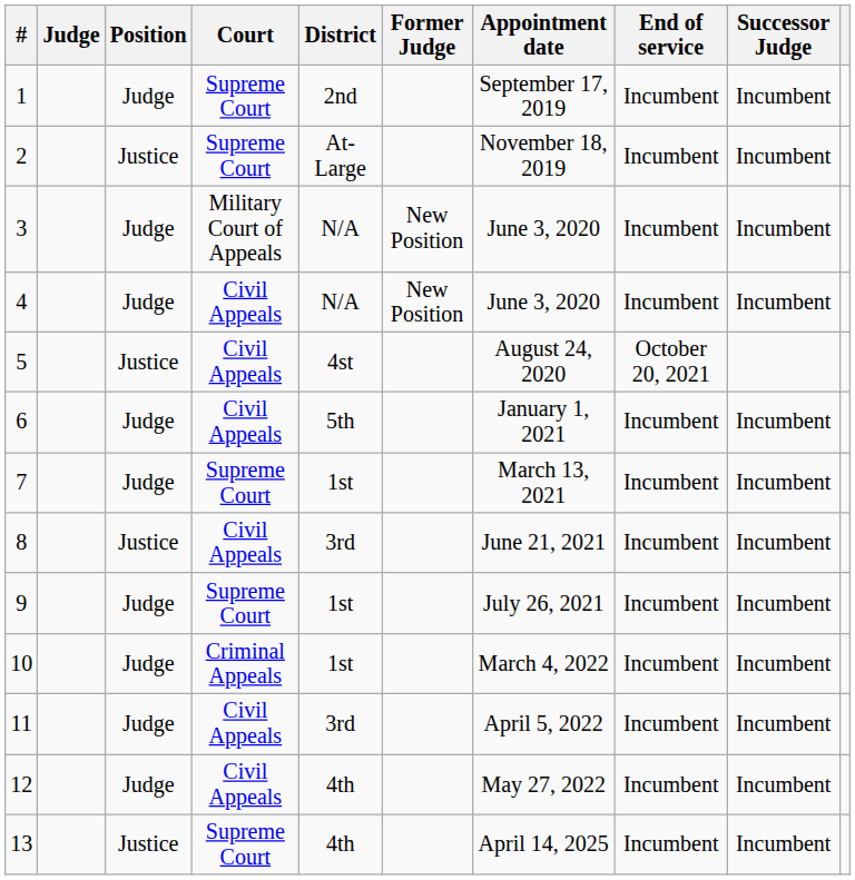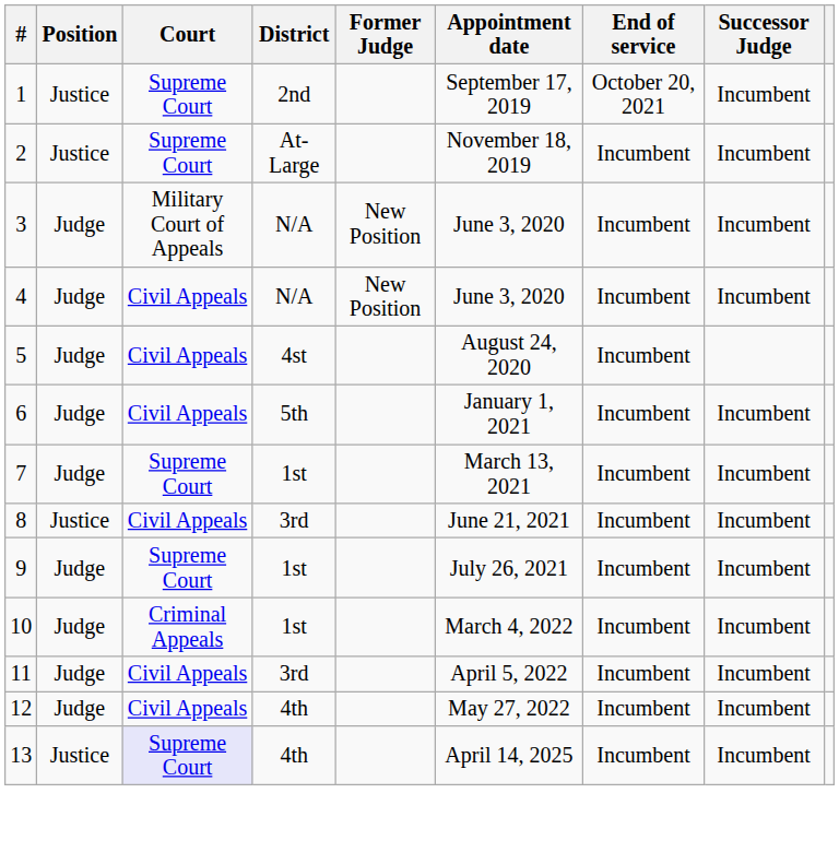- column: Judge
1 | Position: Judge -> Justice
1 | End of service: Incumbent -> October 20, 2021
5 | Position: Justice -> Judge
5 | End of service: October 20, 2021 -> Incumbent
13 | Court: no background -> lavender background
